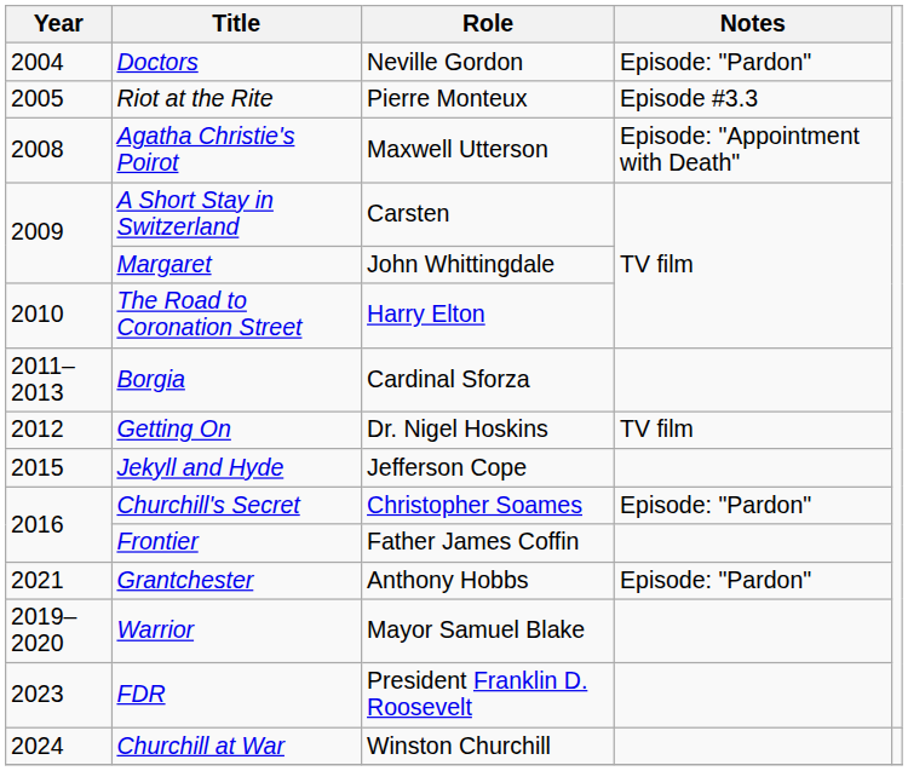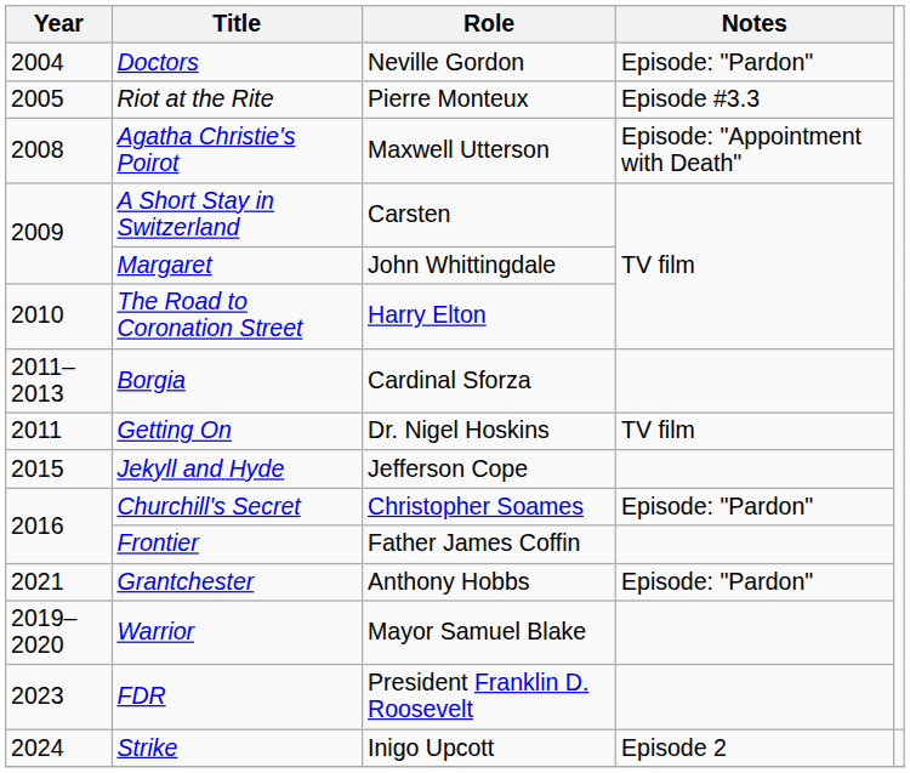Getting On | Year: 2012 -> 2011
+ row: 2024 | Strike | Inigo Upcott | Episode 2
- row: 2024 | Churchill at War | Winston Churchill
